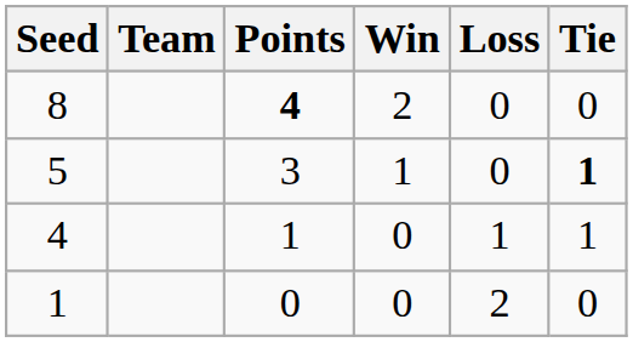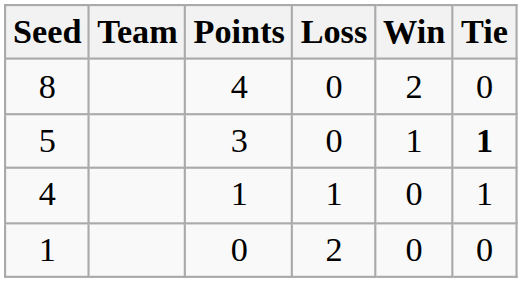columns swapped: Win <-> Loss
8 | Points: bold -> normal
